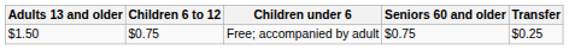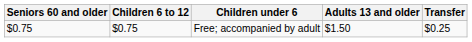columns swapped: Adults 13 and older <-> Seniors 60 and older
